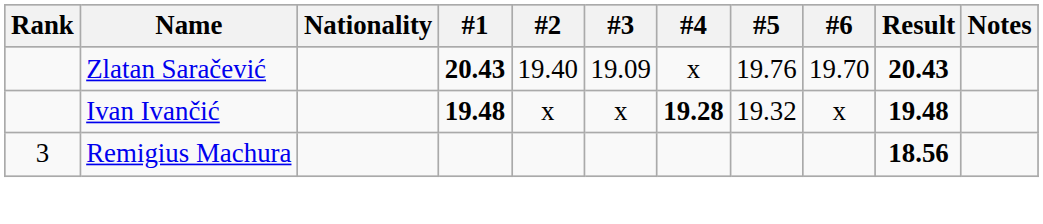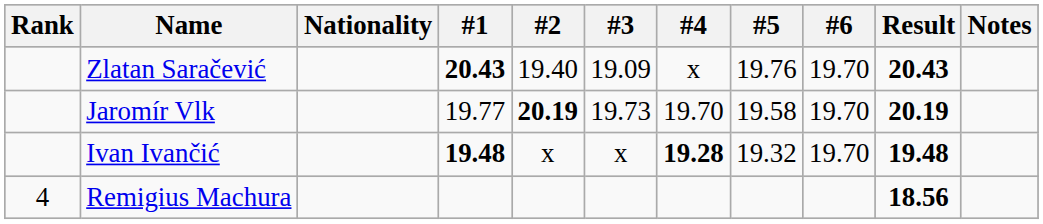+ row: Jaromír Vlk | 19.77 | 20.19 | 19.73 | 19.70 | 19.58 | 19.70 | 20.19
Ivan Ivančić | #6: x -> 19.70
Remigius Machura | Rank: 3 -> 4
